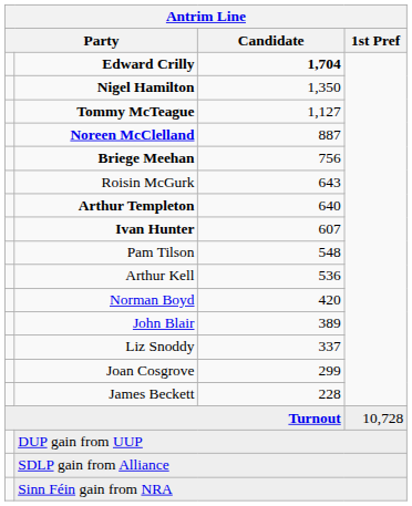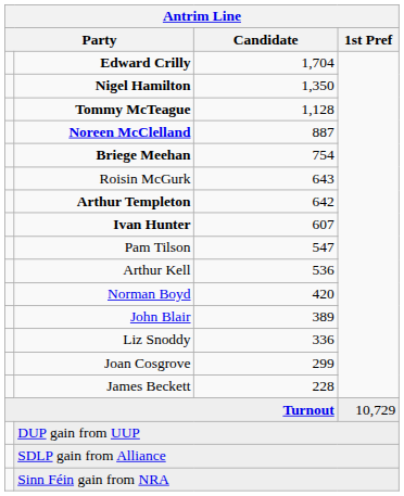Edward Crilly | Candidate: bold -> normal
Tommy McTeague | Candidate: 1,127 -> 1,128
Briege Meehan | Candidate: 756 -> 754
Arthur Templeton | Candidate: 640 -> 642
Pam Tilson | Candidate: 548 -> 547
Liz Snoddy | Candidate: 337 -> 336
Turnout | 1st Pref: 10,728 -> 10,729
